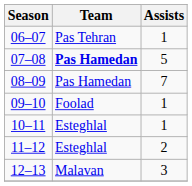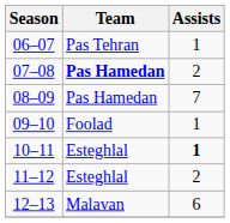07–08 | Assists: 5 -> 2
10–11 | Assists: normal -> bold
12–13 | Assists: 3 -> 6
